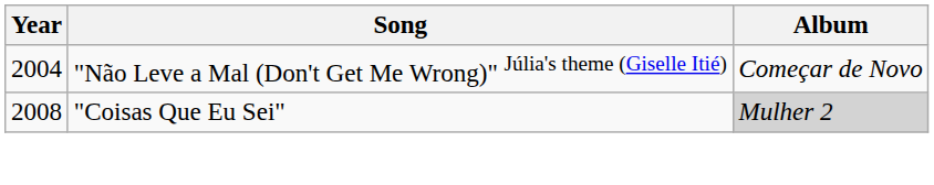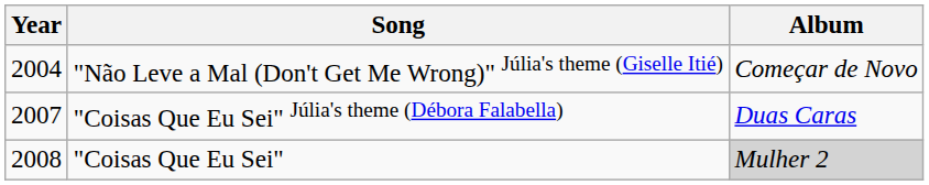+ row: 2007 | "Coisas Que Eu Sei" Júlia's theme (Débora Falabella) | Duas Caras
